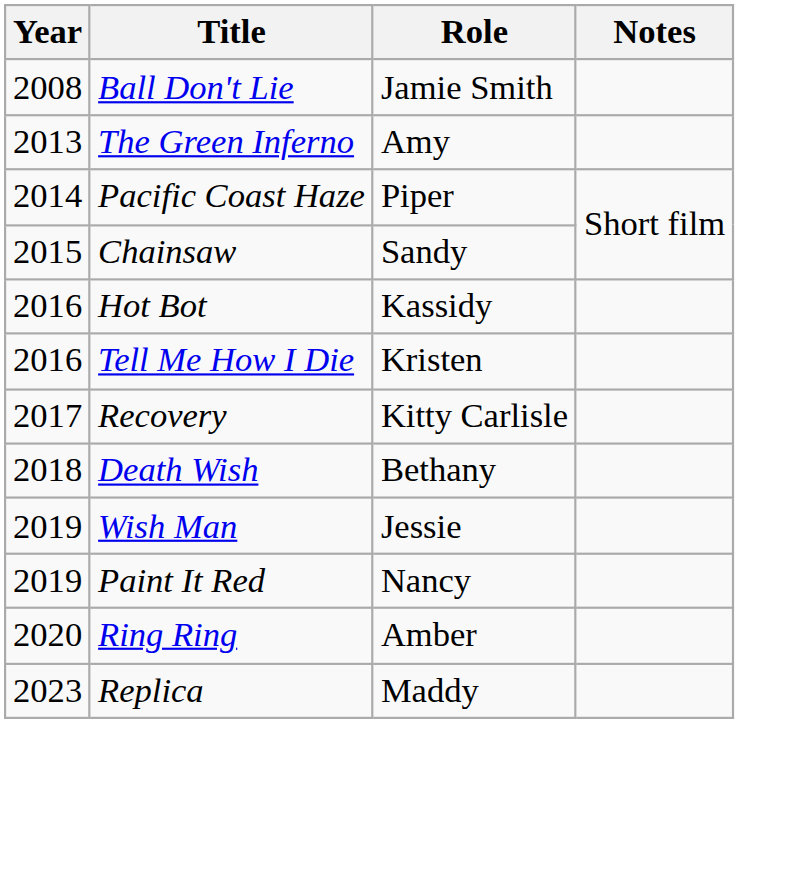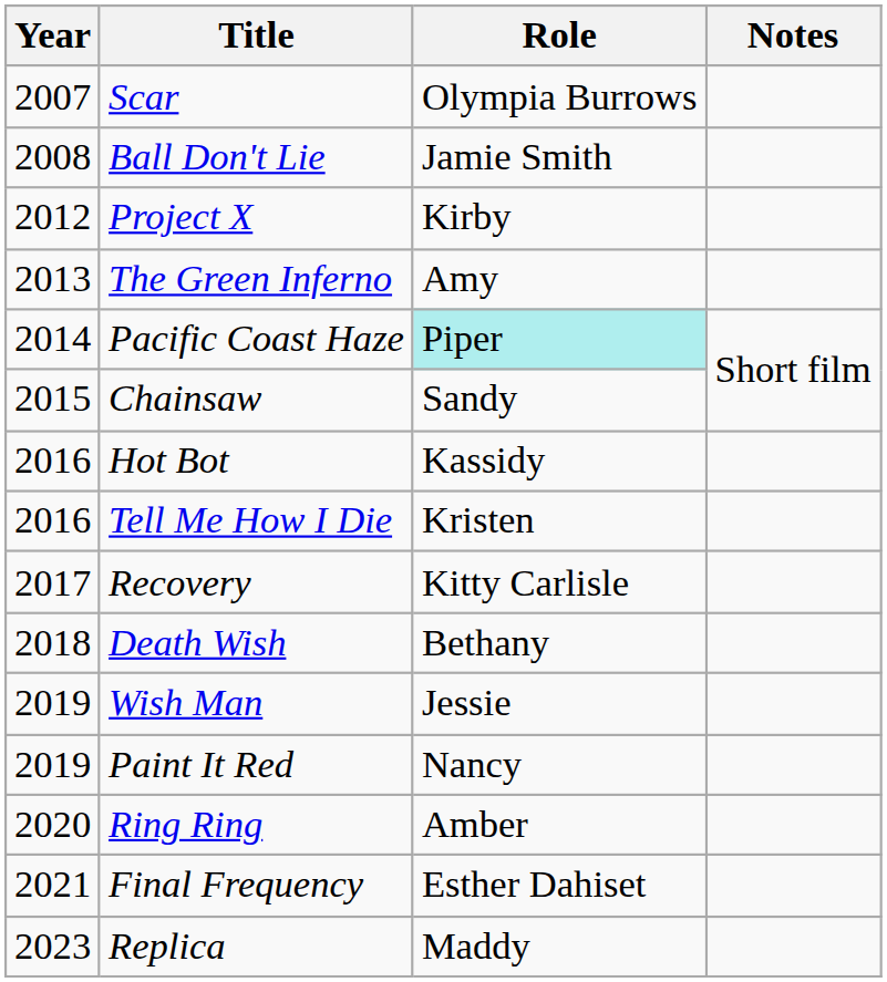+ row: 2007 | Scar | Olympia Burrows
+ row: 2012 | Project X | Kirby
Pacific Coast Haze | Role: no background -> paleturquoise background
+ row: 2021 | Final Frequency | Esther Dahiset
